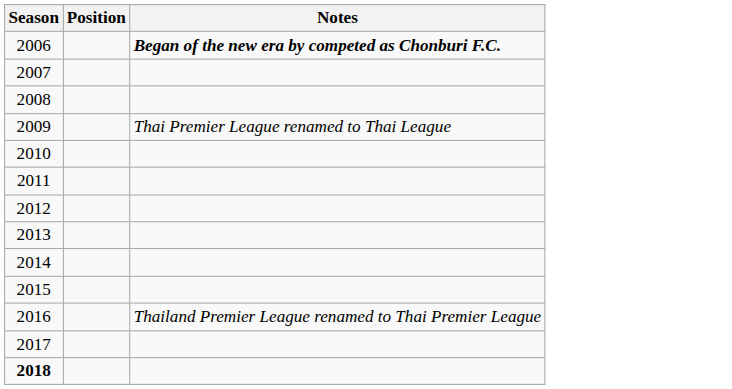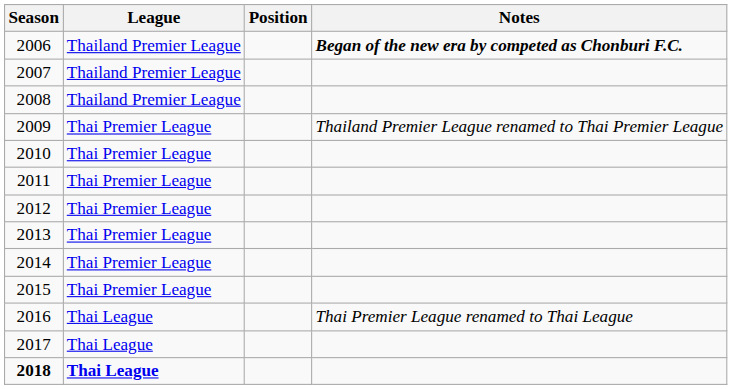+ column: League | Thailand Premier League | Thailand Premier League | Thailand Premier League | Thai Premier League | Thai Premier League | Thai Premier League | Thai Premier League | Thai Premier League | Thai Premier League | Thai Premier League | Thai League | Thai League | Thai League
2009 | Notes: Thai Premier League renamed to Thai League -> Thailand Premier League renamed to Thai Premier League
2016 | Notes: Thailand Premier League renamed to Thai Premier League -> Thai Premier League renamed to Thai League
